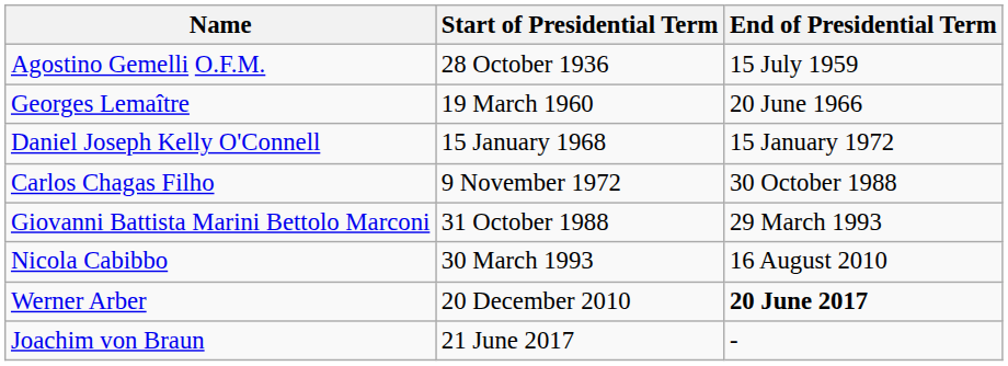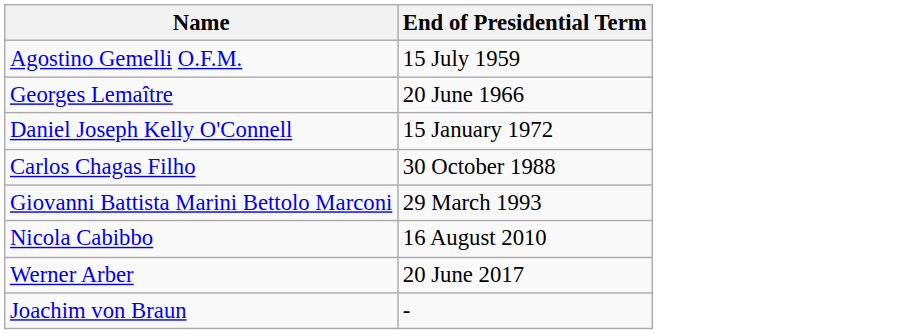- column: Start of Presidential Term | 28 October 1936 | 19 March 1960 | 15 January 1968 | 9 November 1972 | 31 October 1988 | 30 March 1993 | 20 December 2010 | 21 June 2017
Werner Arber | End of Presidential Term: bold -> normal
